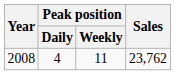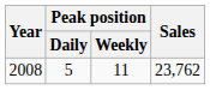2008 | Peak position / Daily: 4 -> 5
